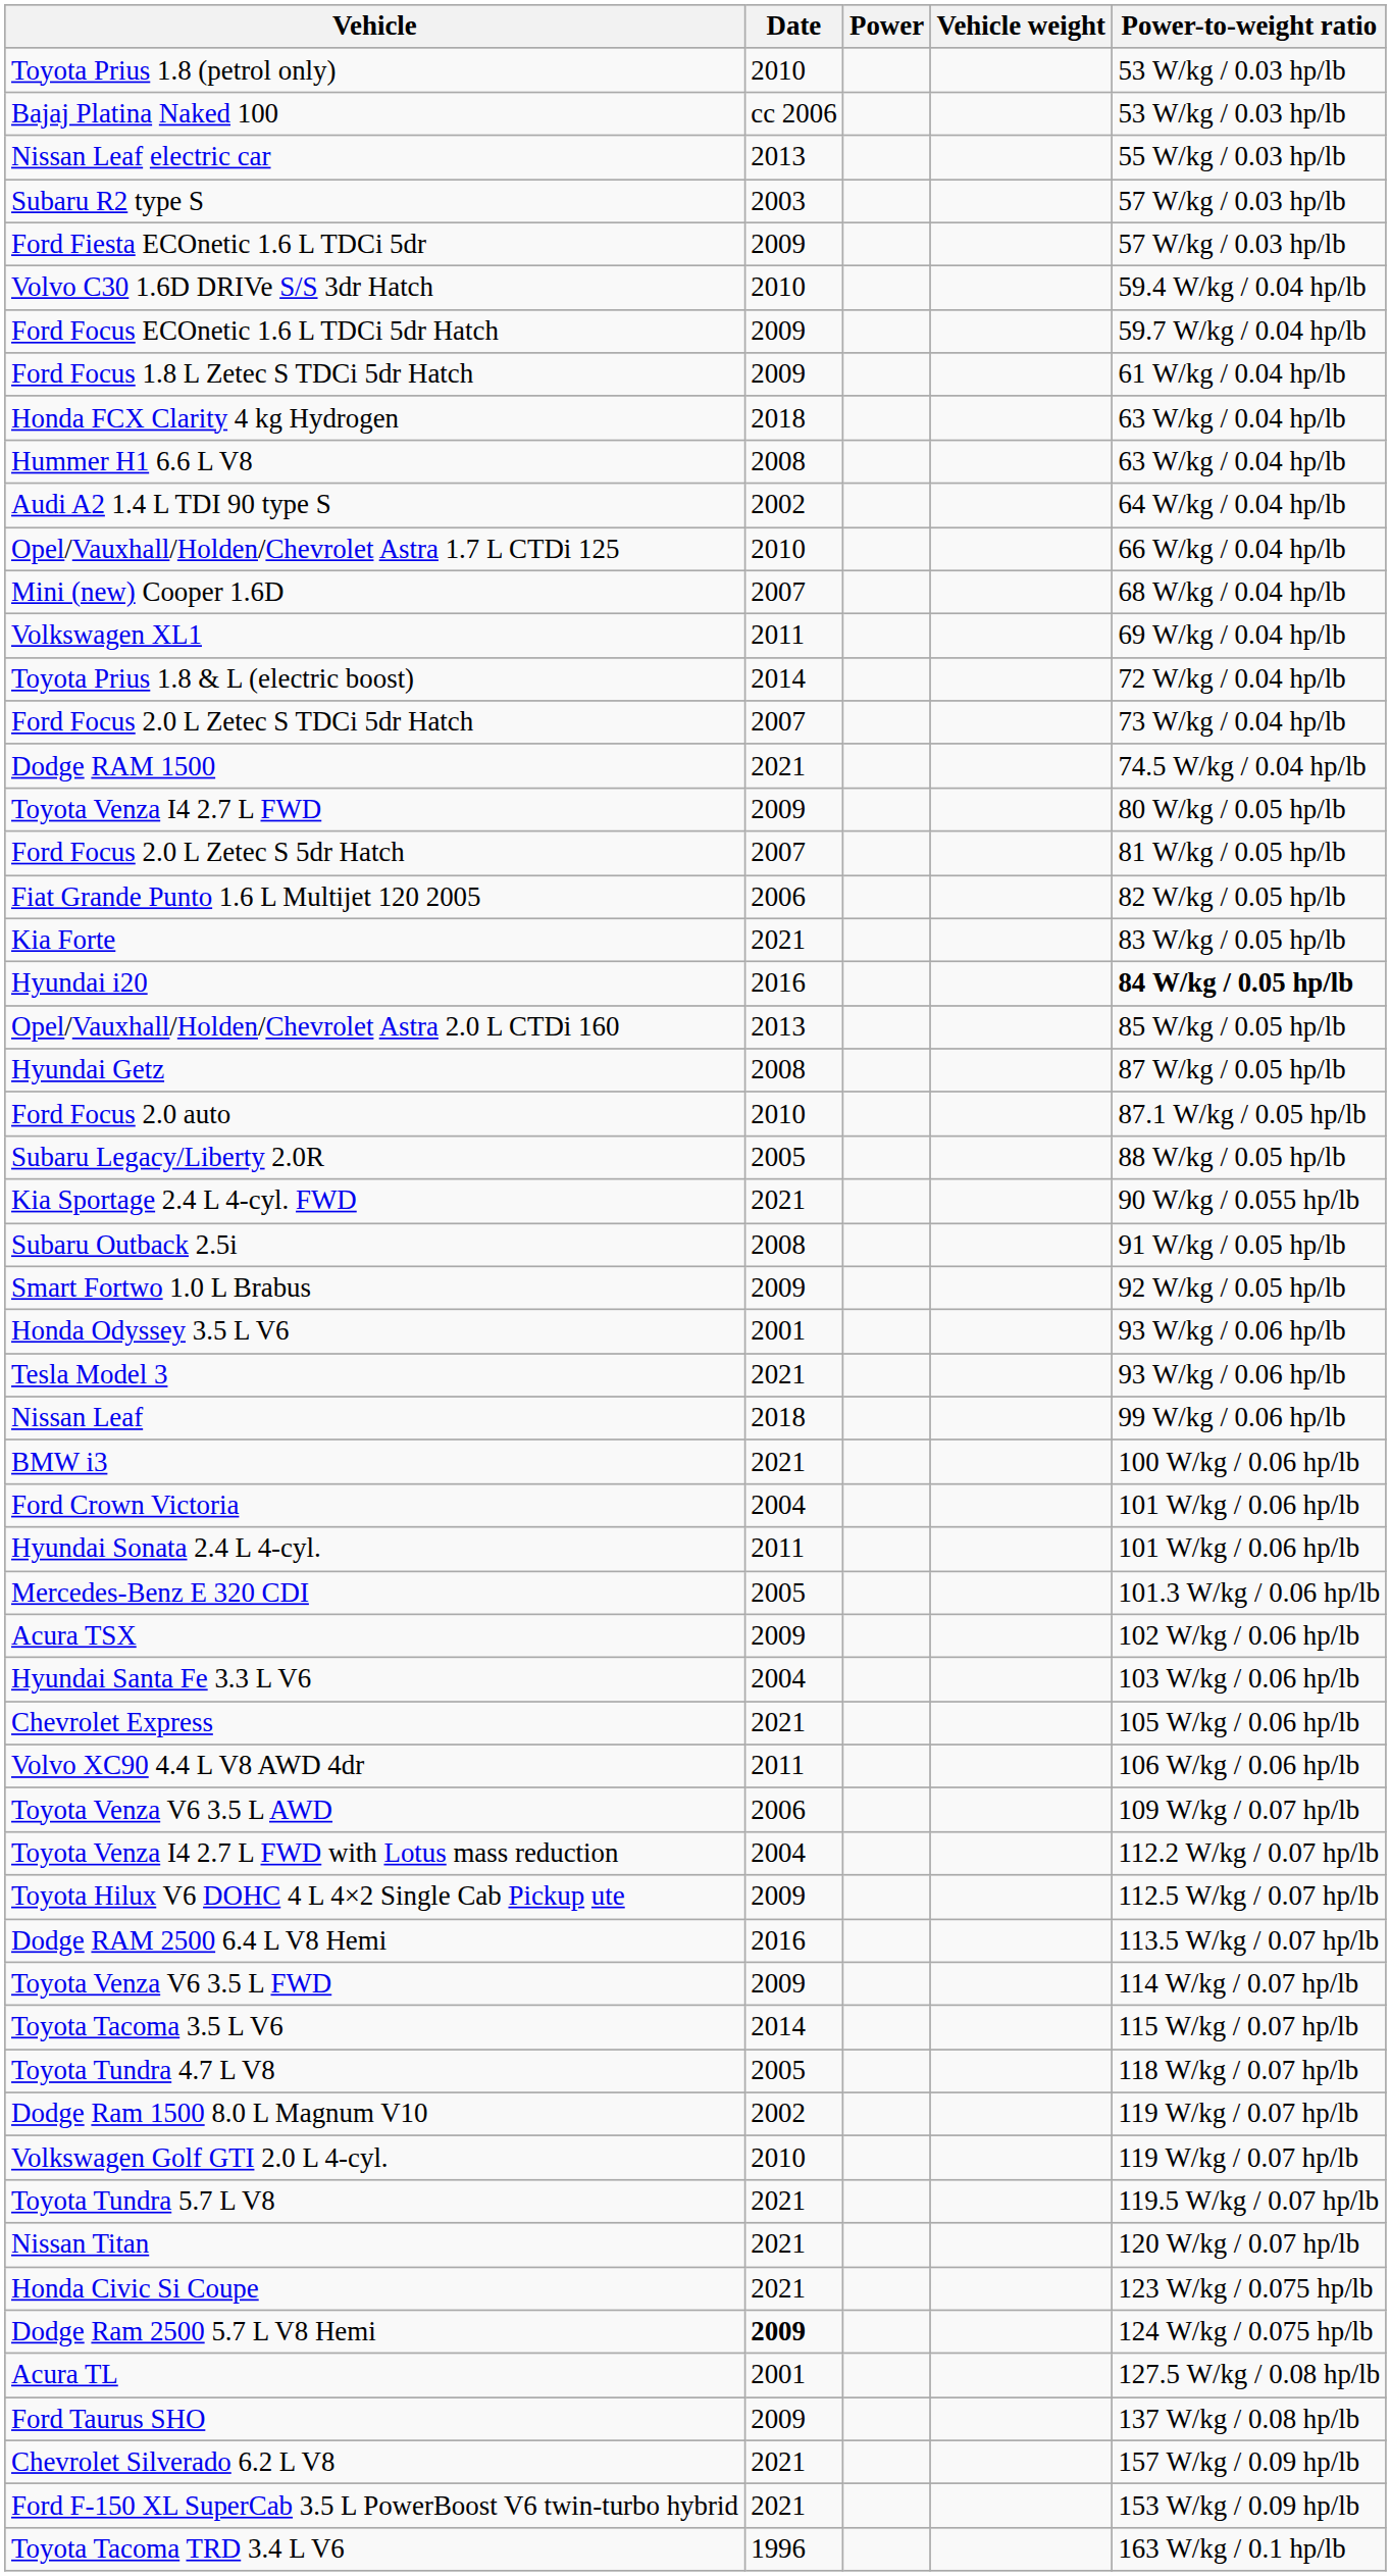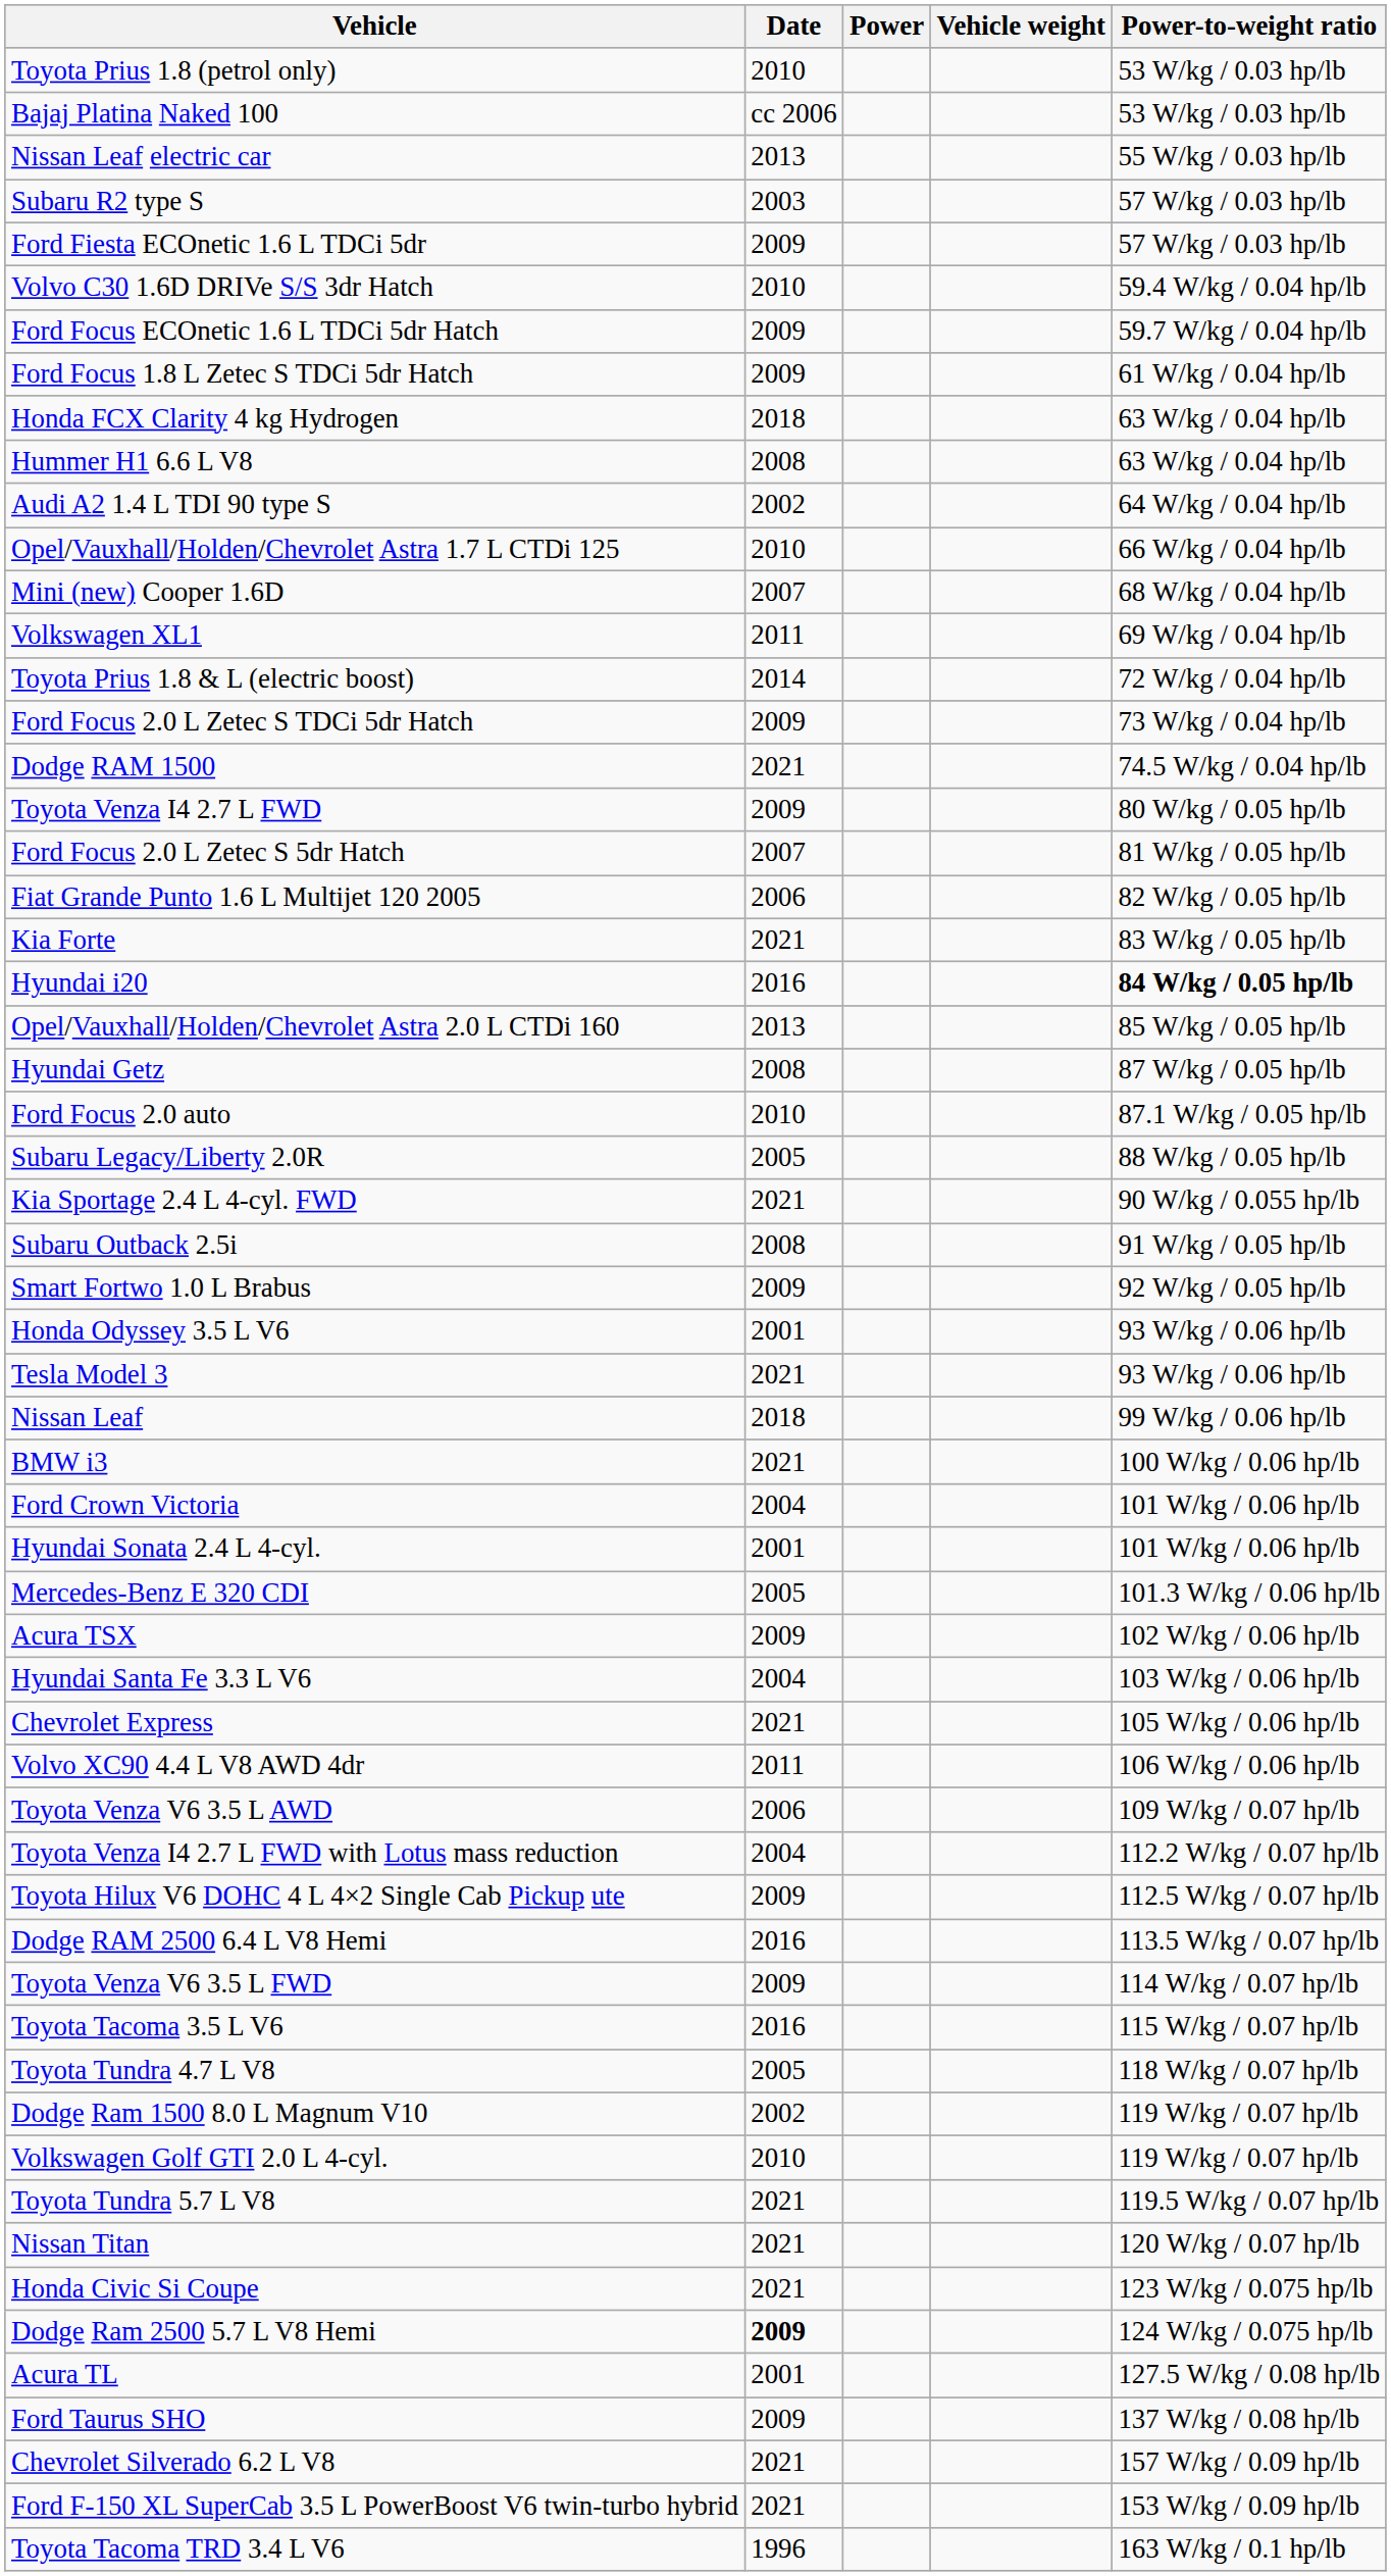Ford Focus 2.0 L Zetec S TDCi 5dr Hatch | Date: 2007 -> 2009
Hyundai Sonata 2.4 L 4-cyl. | Date: 2011 -> 2001
Toyota Tacoma 3.5 L V6 | Date: 2014 -> 2016
